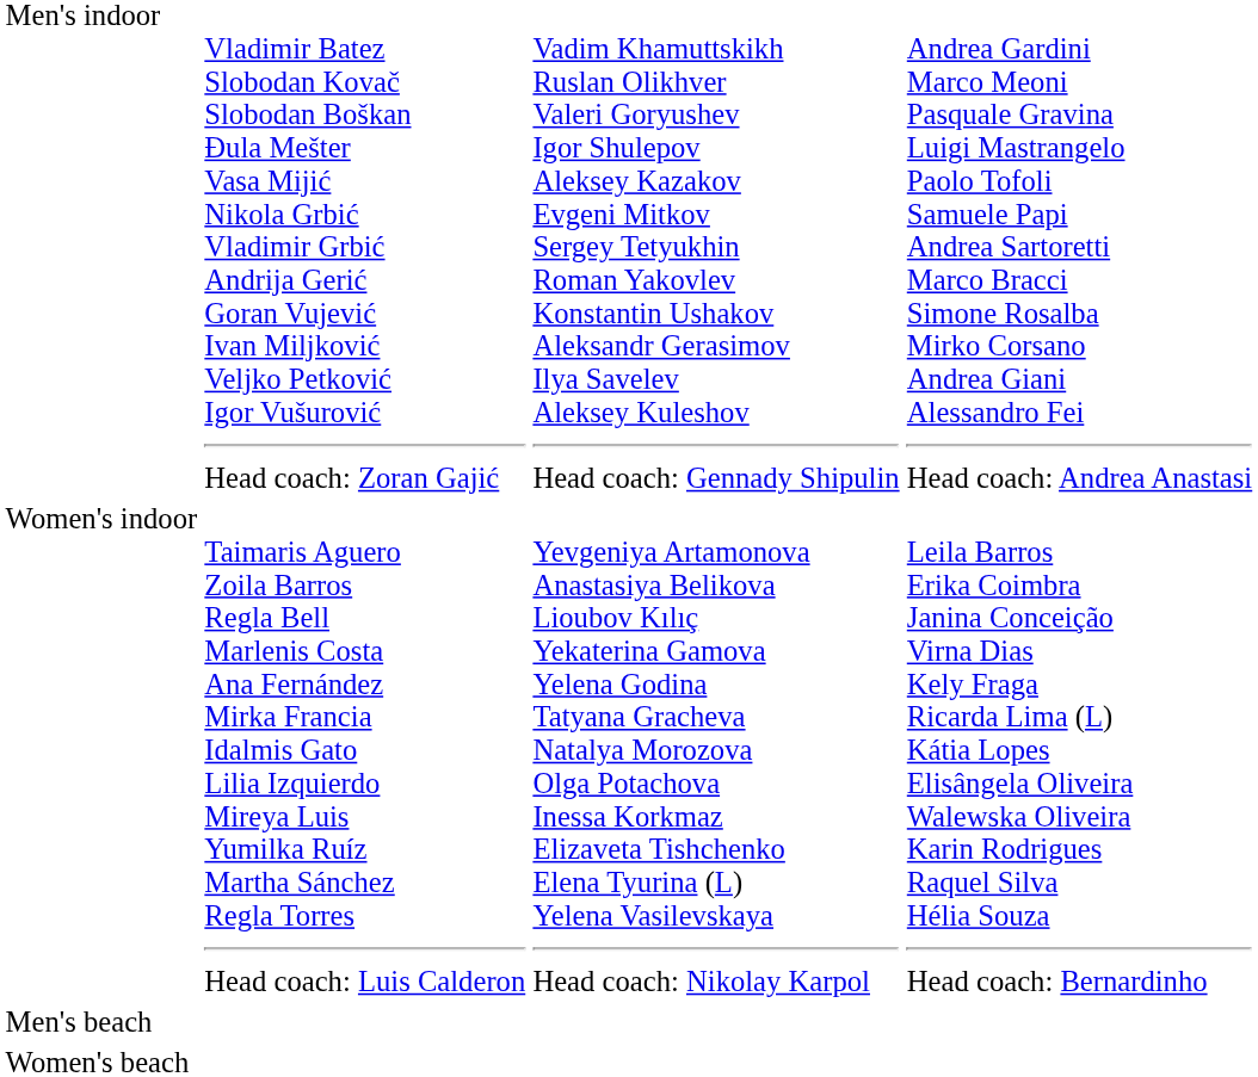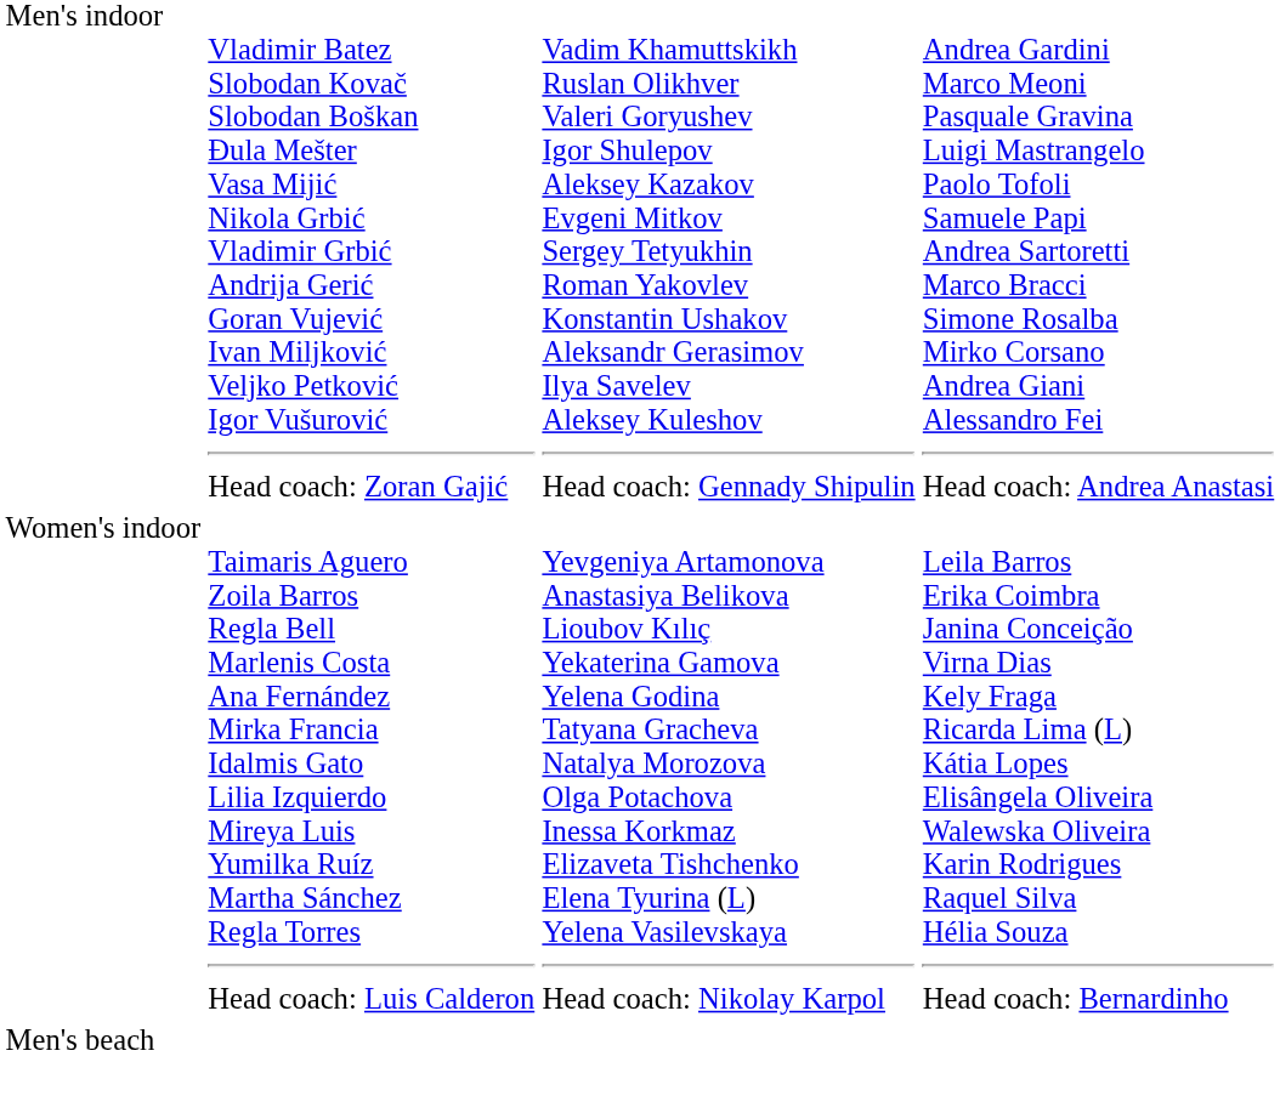- row: Women's beach
